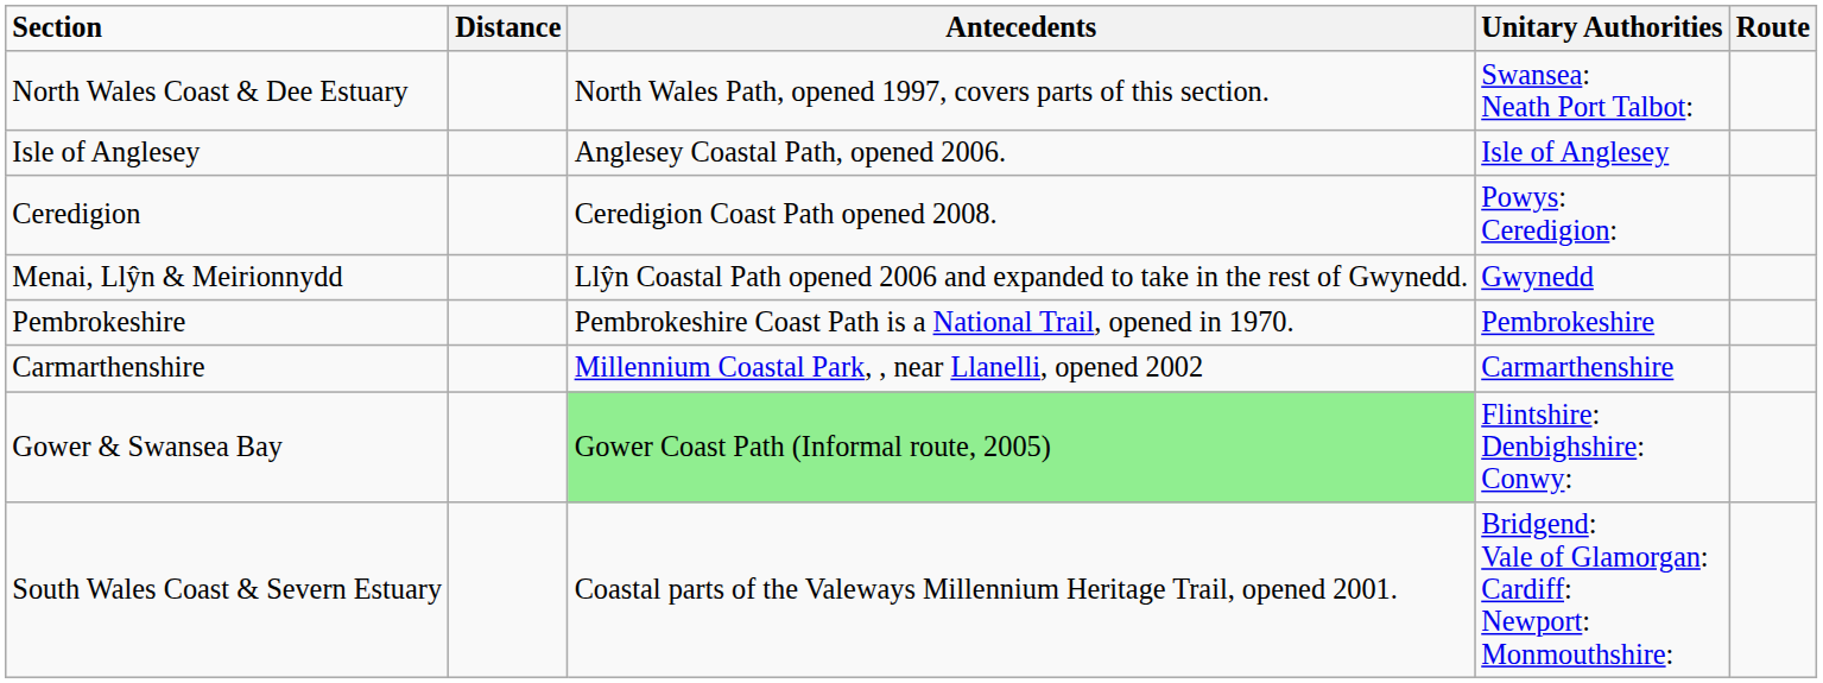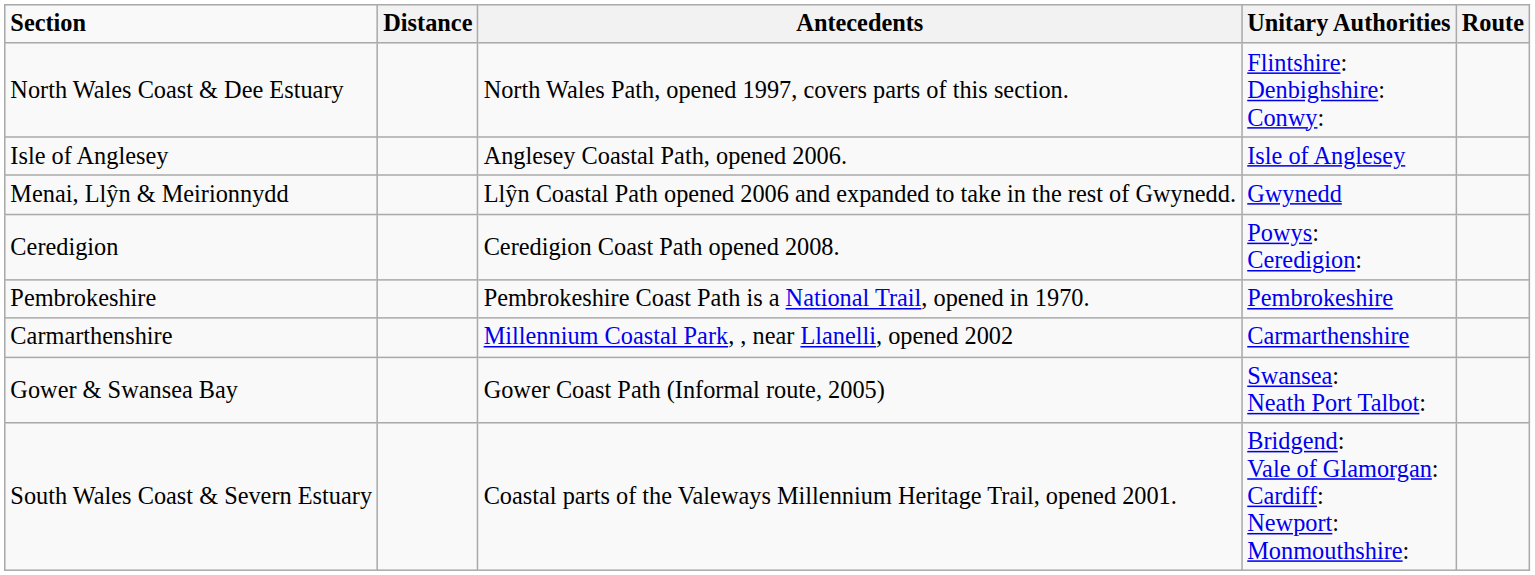North Wales Coast & Dee Estuary | Unitary Authorities: Swansea: Neath Port Talbot: -> Flintshire: Denbighshire: Conwy:
rows swapped: Menai, Llŷn & Meirionnydd <-> Ceredigion
Gower & Swansea Bay | Antecedents: lightgreen background -> no background
Gower & Swansea Bay | Unitary Authorities: Flintshire: Denbighshire: Conwy: -> Swansea: Neath Port Talbot:
